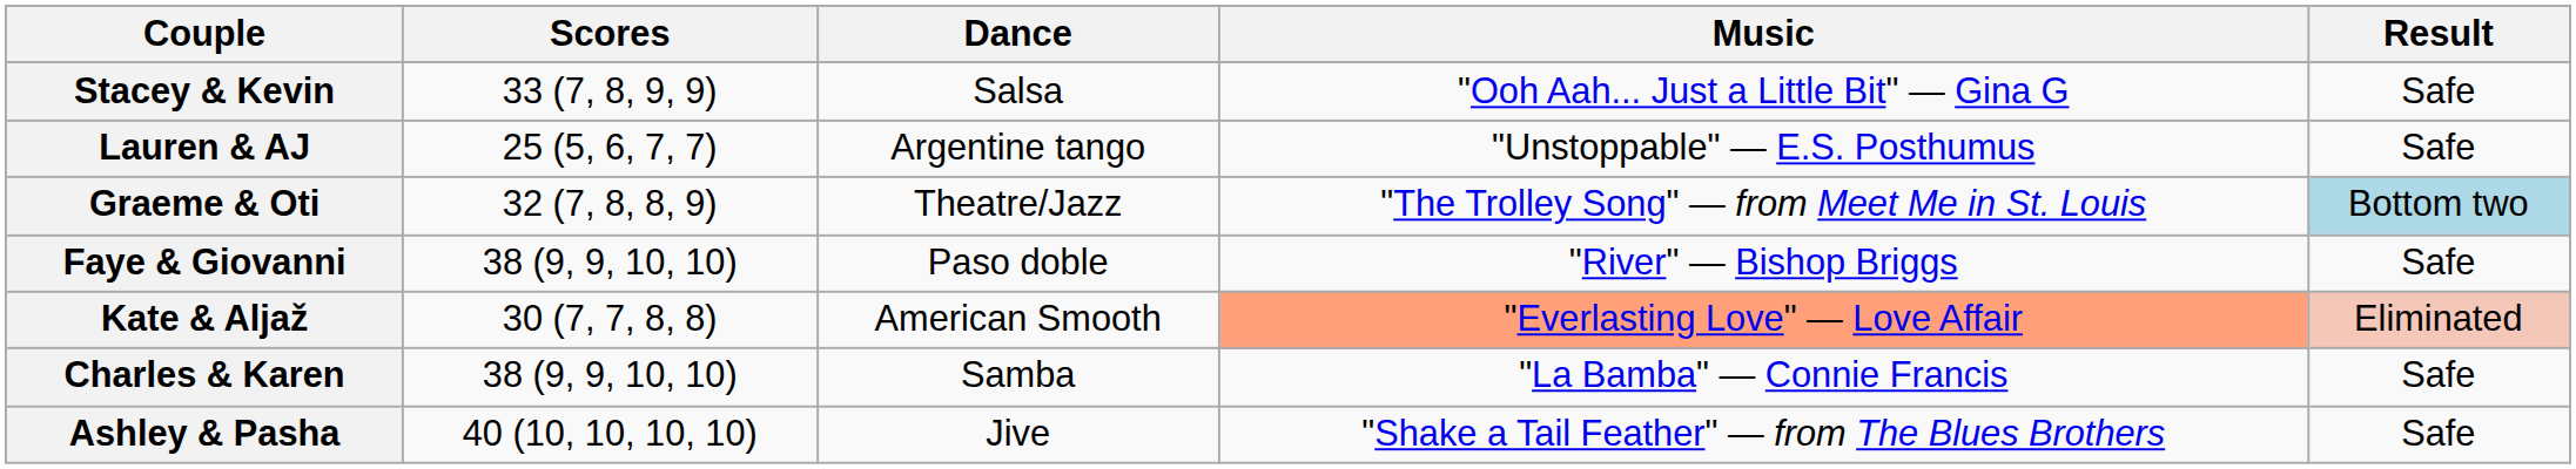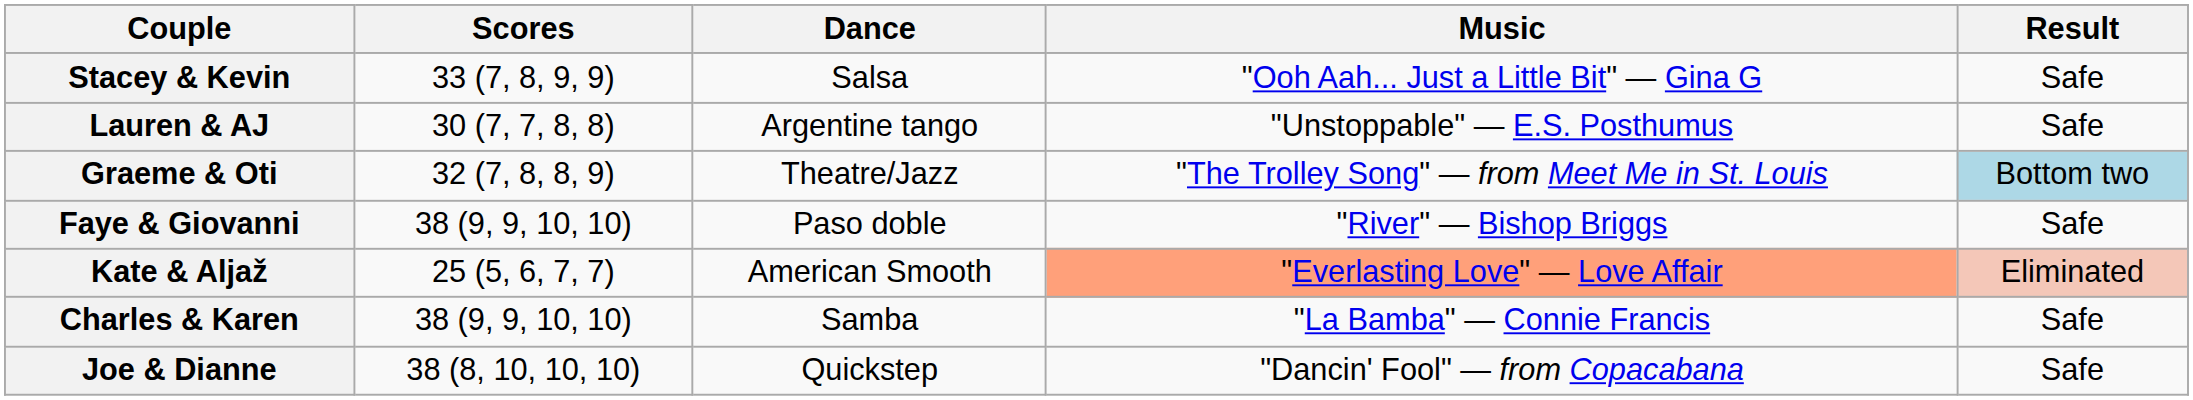Lauren & AJ | Scores: 25 (5, 6, 7, 7) -> 30 (7, 7, 8, 8)
Kate & Aljaž | Scores: 30 (7, 7, 8, 8) -> 25 (5, 6, 7, 7)
+ row: Joe & Dianne | 38 (8, 10, 10, 10) | Quickstep | "Dancin' Fool" — from Copacabana | Safe
- row: Ashley & Pasha | 40 (10, 10, 10, 10) | Jive | "Shake a Tail Feather" — from The Blues Brothers | Safe
